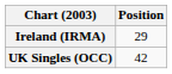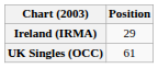UK Singles (OCC) | Position: 42 -> 61
